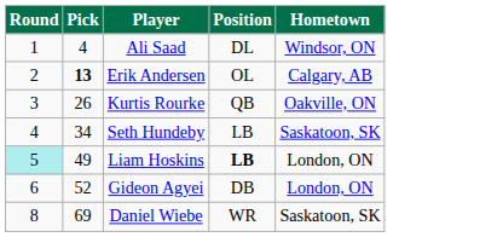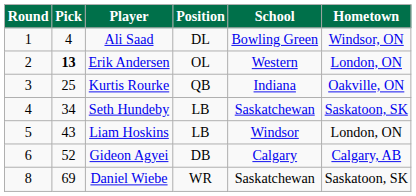+ column: School | Bowling Green | Western | Indiana | Saskatchewan | Windsor | Calgary | Saskatchewan
Erik Andersen | Hometown: Calgary, AB -> London, ON
Kurtis Rourke | Pick: 26 -> 25
Liam Hoskins | Round: paleturquoise background -> no background
Liam Hoskins | Pick: 49 -> 43
Liam Hoskins | Position: bold -> normal
Gideon Agyei | Hometown: London, ON -> Calgary, AB
